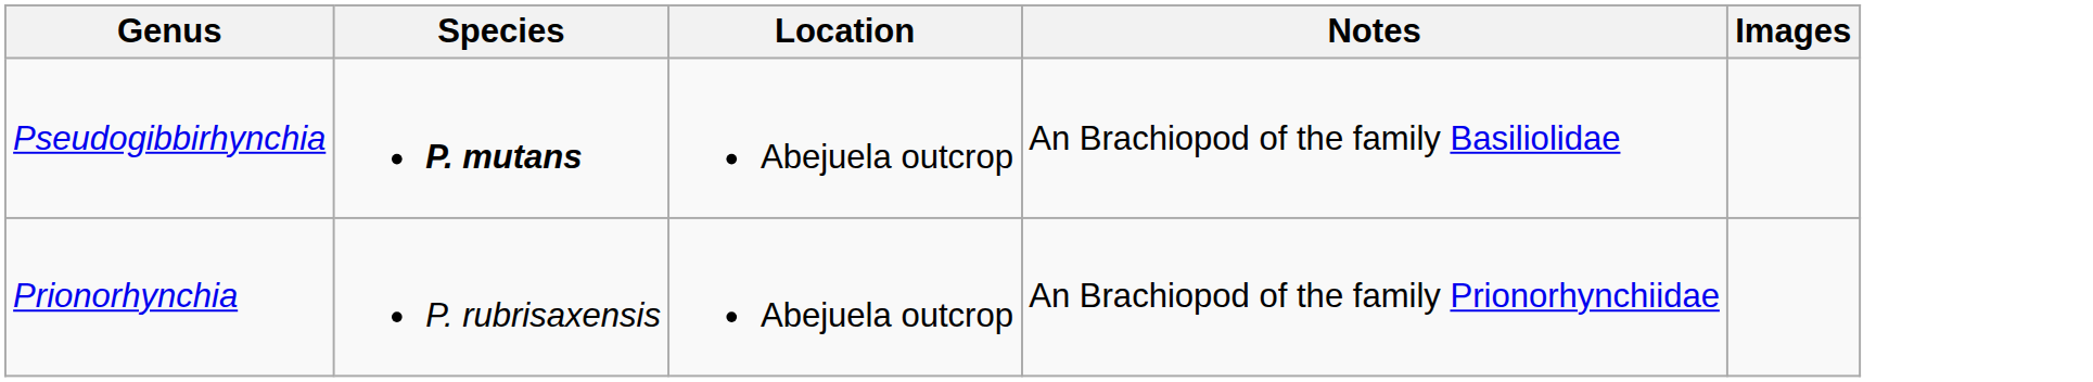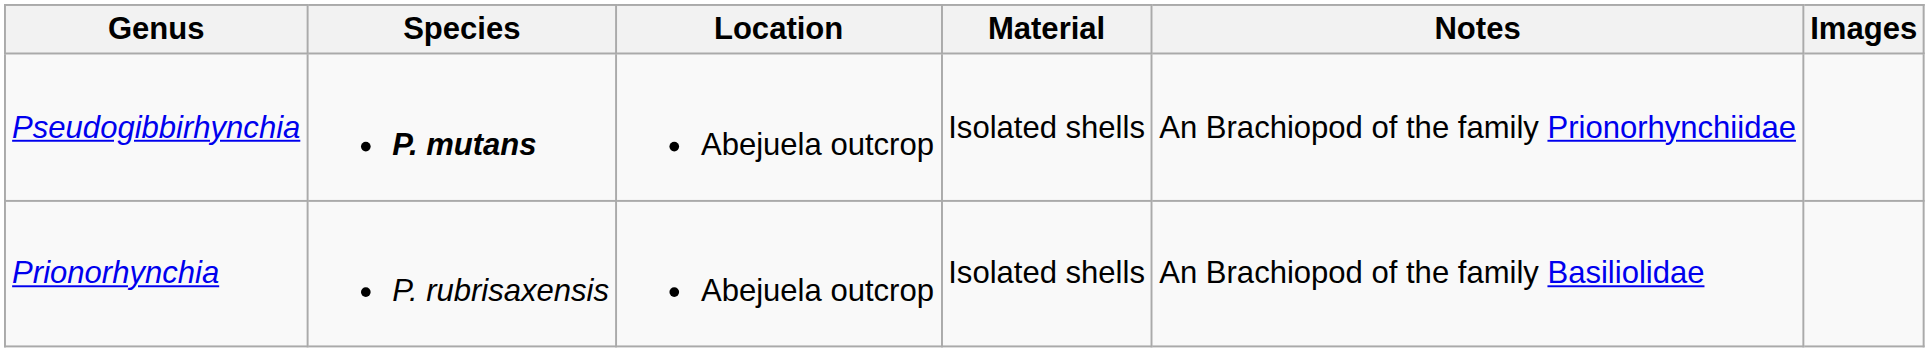+ column: Material | Isolated shells | Isolated shells
Pseudogibbirhynchia | Notes: An Brachiopod of the family Basiliolidae -> An Brachiopod of the family Prionorhynchiidae
Prionorhynchia | Notes: An Brachiopod of the family Prionorhynchiidae -> An Brachiopod of the family Basiliolidae
